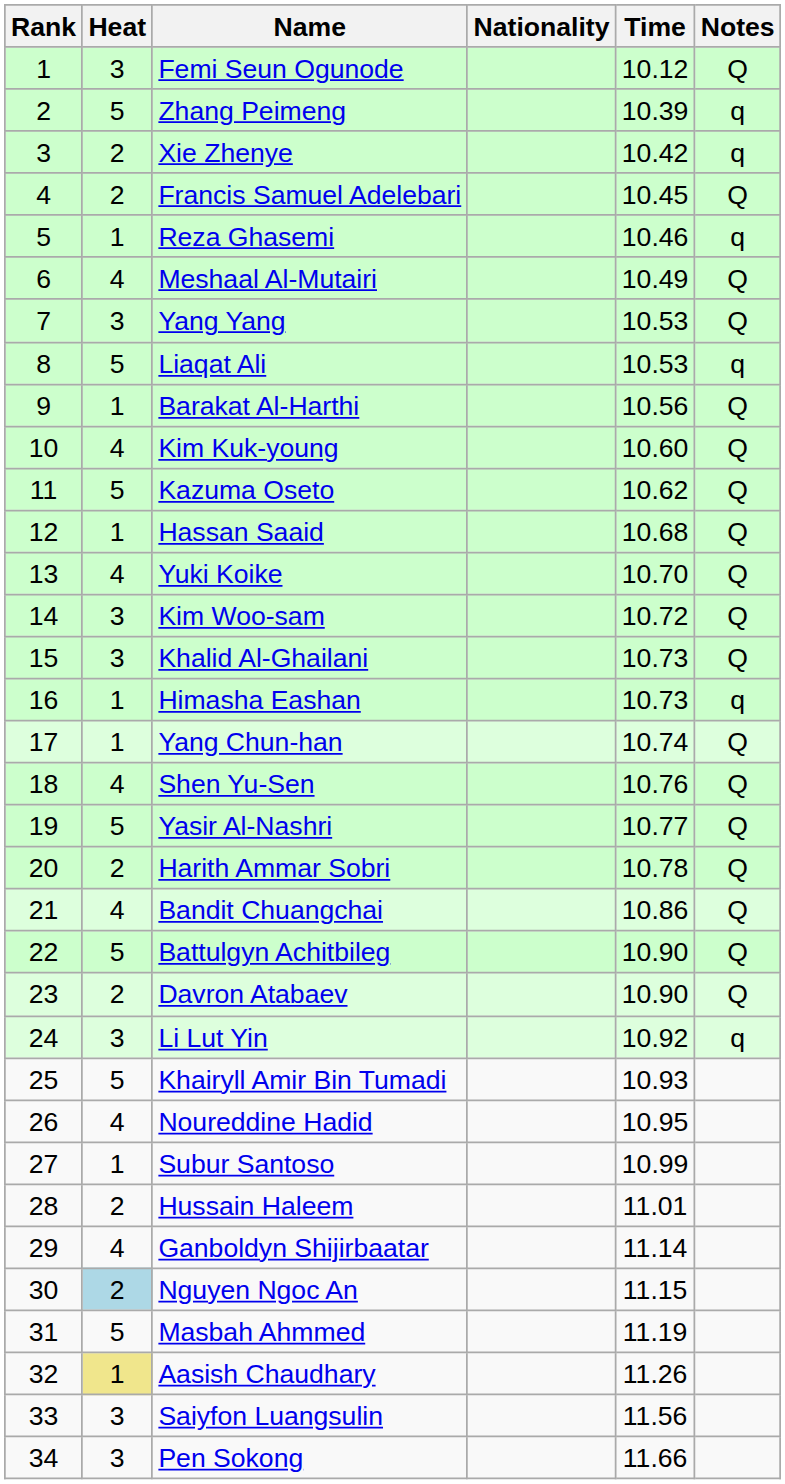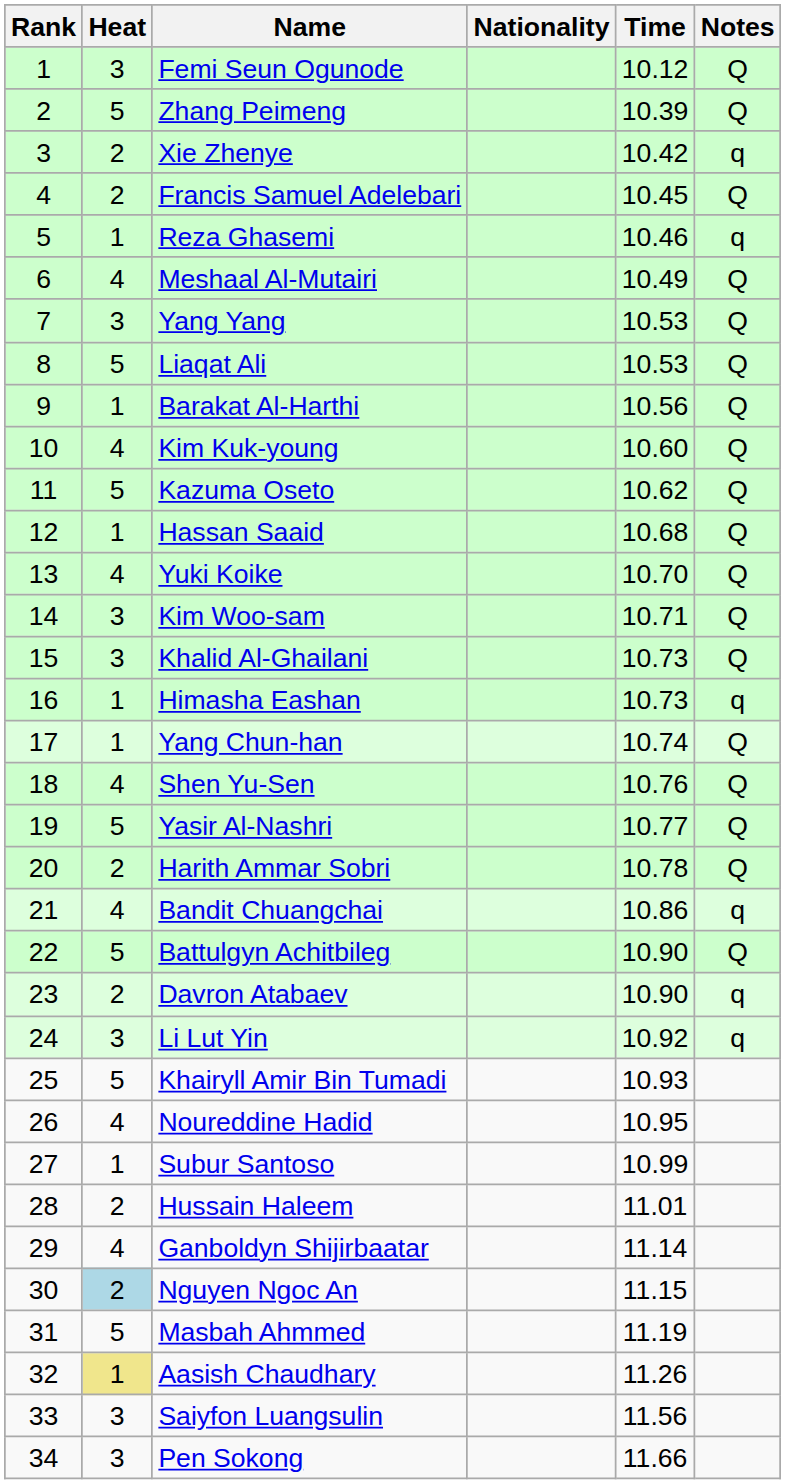Zhang Peimeng | Notes: q -> Q
Liaqat Ali | Notes: q -> Q
Kim Woo-sam | Time: 10.72 -> 10.71
Bandit Chuangchai | Notes: Q -> q
Davron Atabaev | Notes: Q -> q
